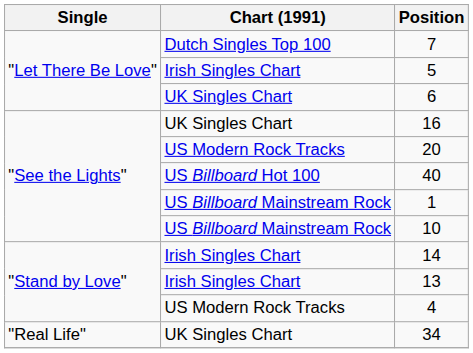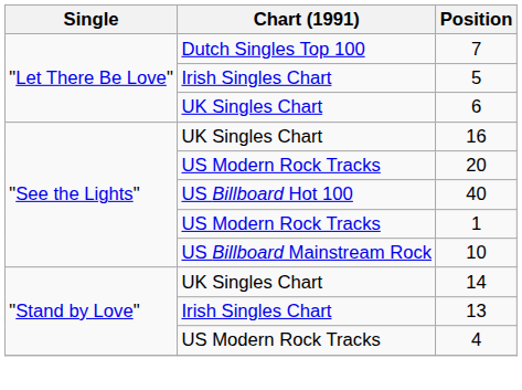1 | Chart (1991): US Billboard Mainstream Rock -> US Modern Rock Tracks
14 | Chart (1991): Irish Singles Chart -> UK Singles Chart
- row: "Real Life" | UK Singles Chart | 34
